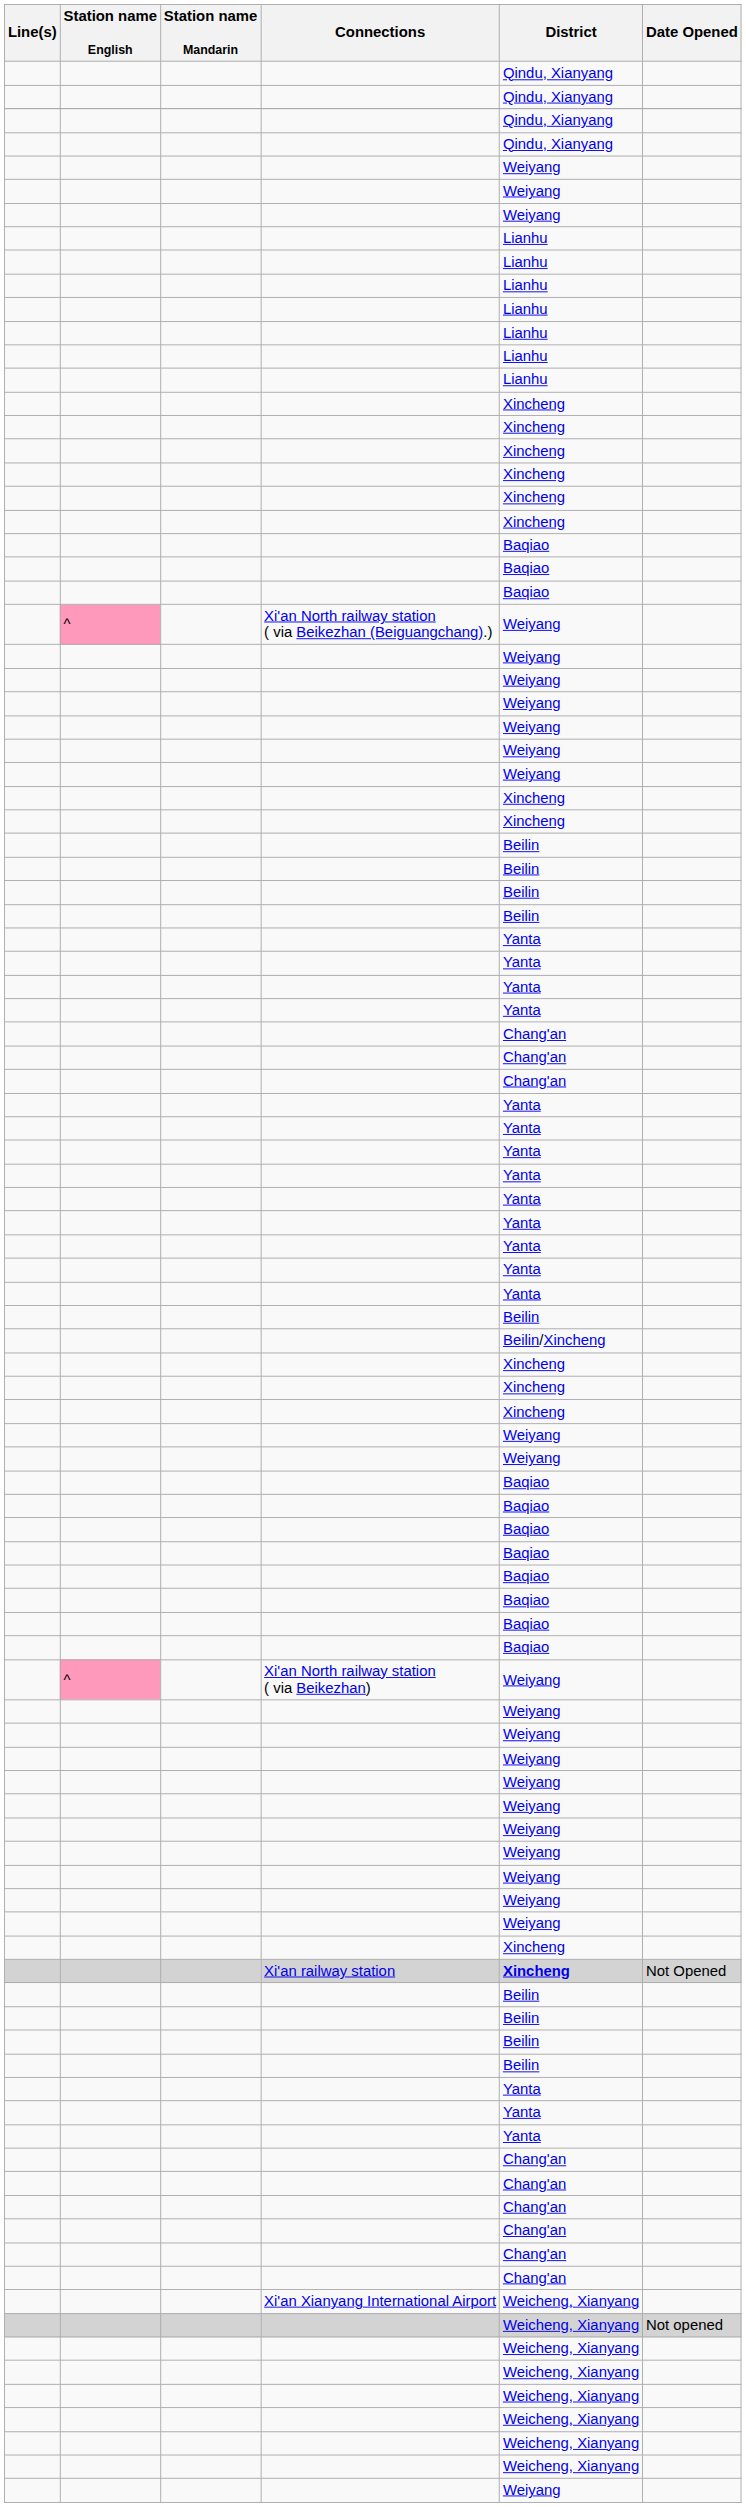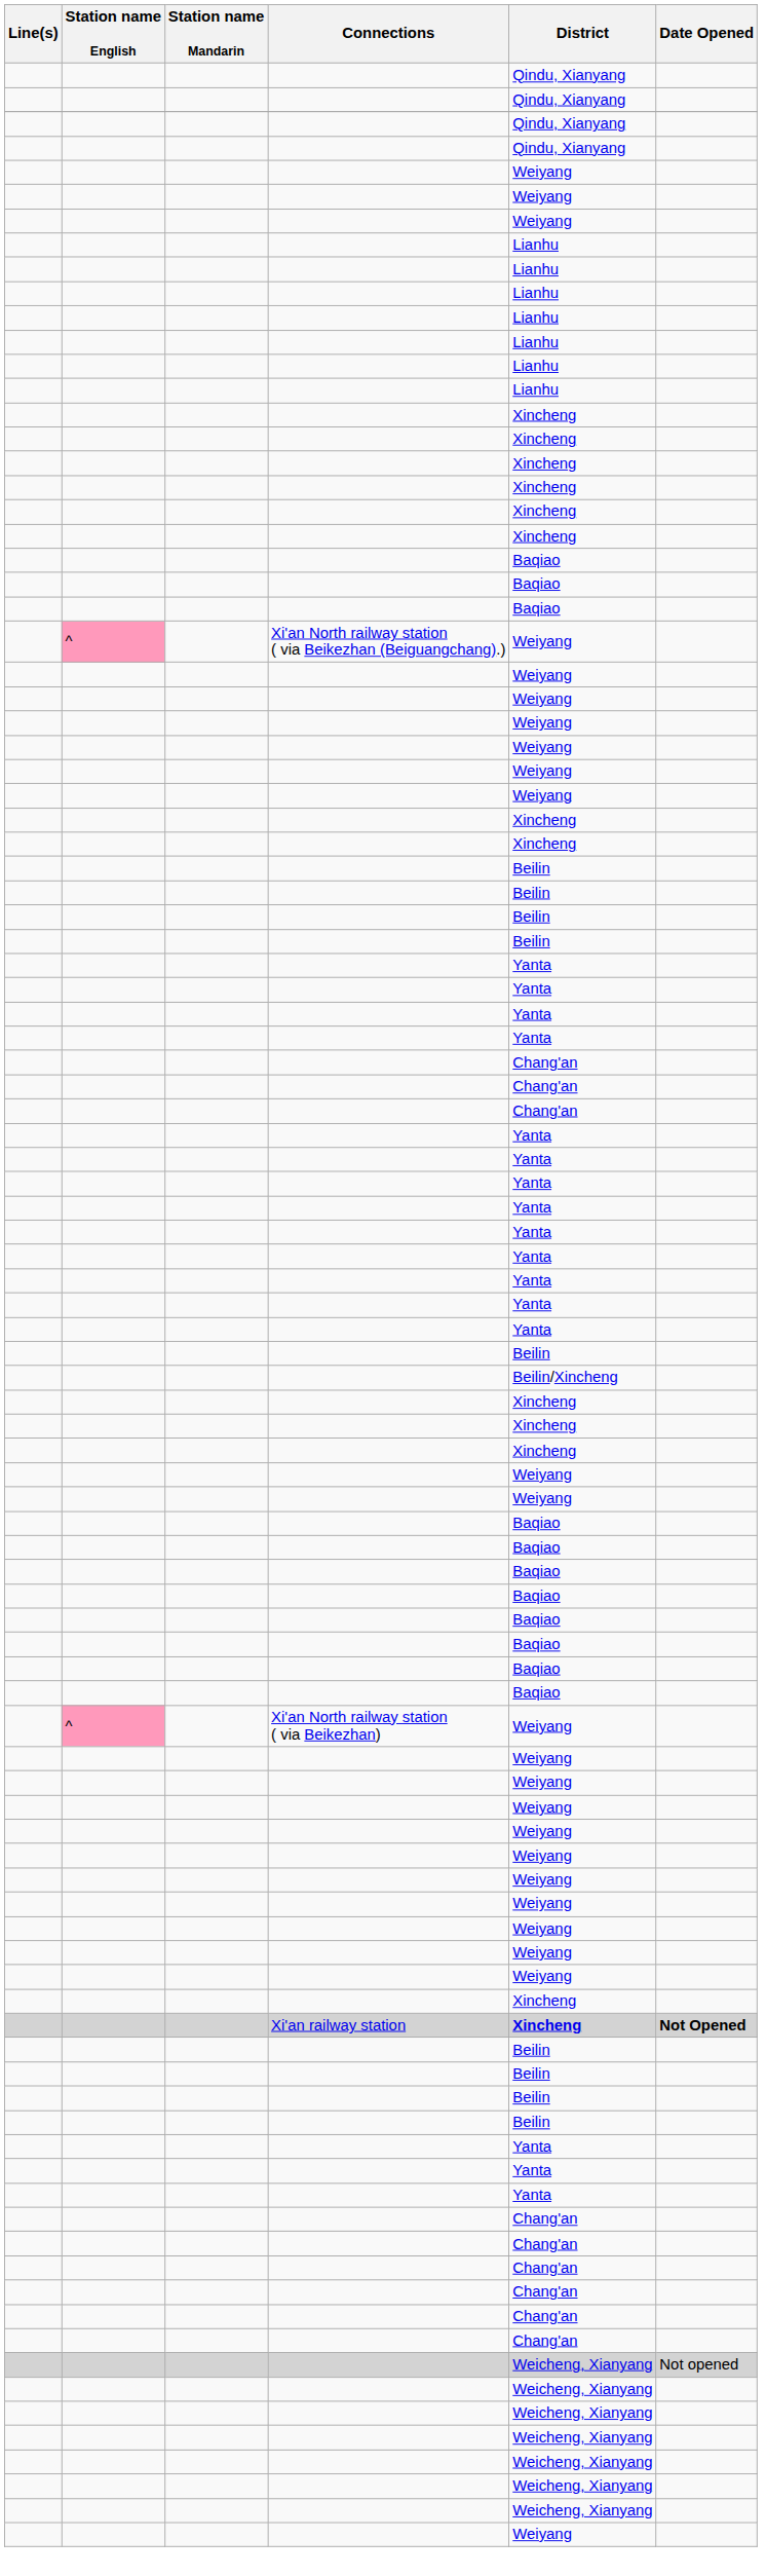Xi'an railway station | Date Opened: normal -> bold
- row: Xi'an Xianyang International Airport | Weicheng, Xianyang
